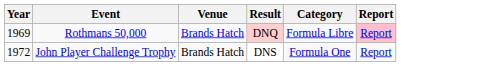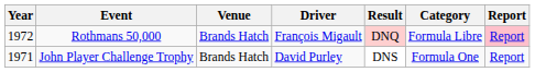+ column: Driver | François Migault | David Purley
Rothmans 50,000 | Year: 1969 -> 1972
John Player Challenge Trophy | Year: 1972 -> 1971
